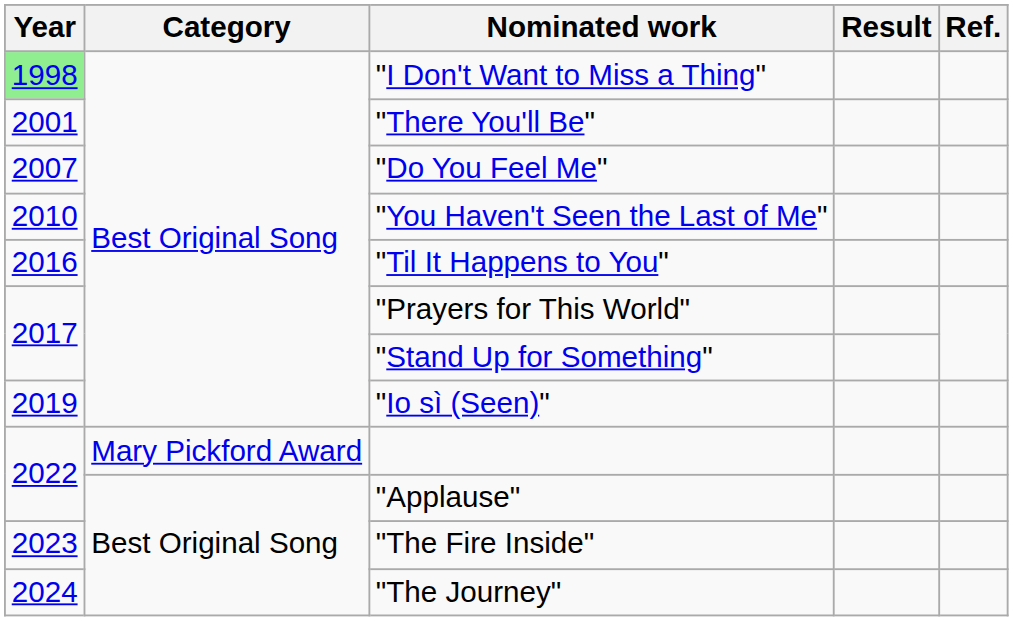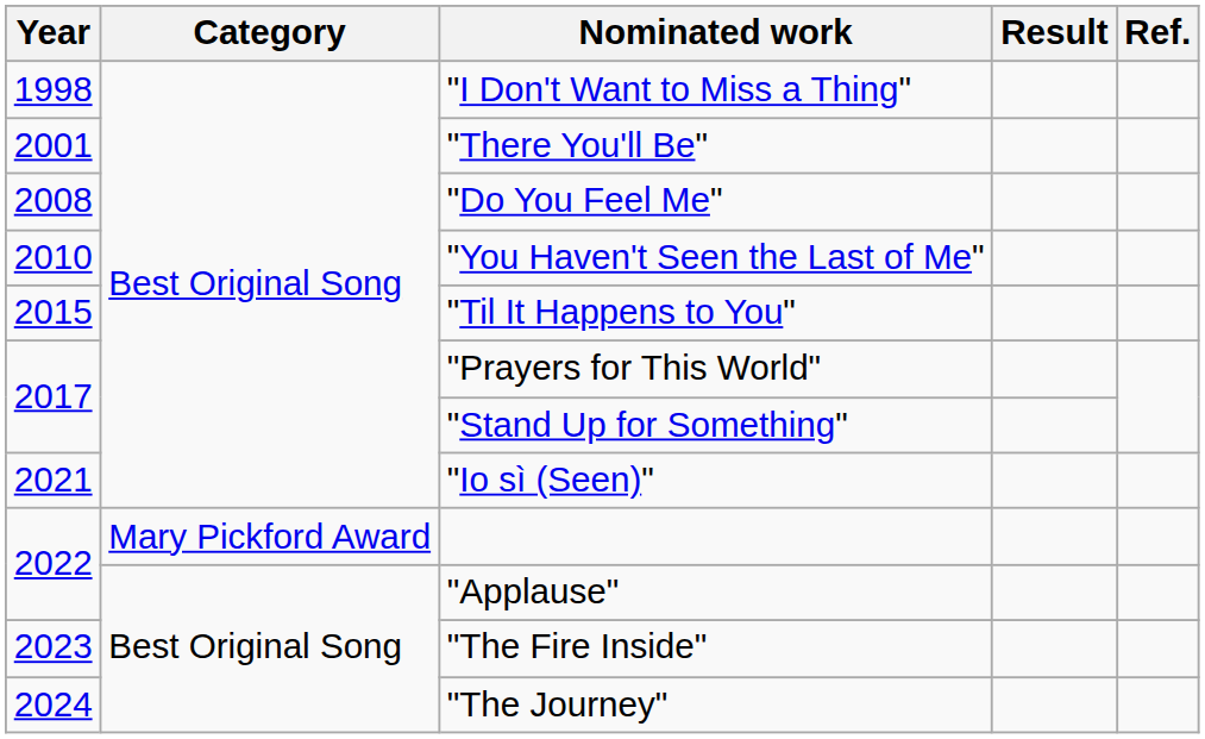"I Don't Want to Miss a Thing" | Year: lightgreen background -> no background
"Do You Feel Me" | Year: 2007 -> 2008
"Til It Happens to You" | Year: 2016 -> 2015
"Io sì (Seen)" | Year: 2019 -> 2021
